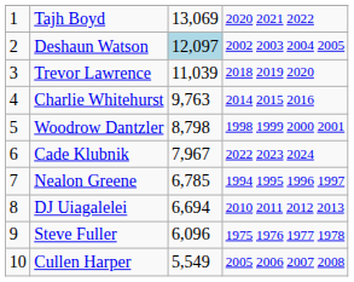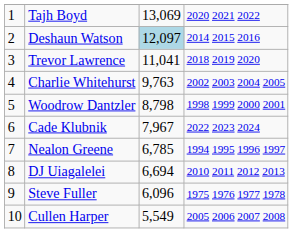Deshaun Watson | column 4: 2002 2003 2004 2005 -> 2014 2015 2016
Trevor Lawrence | column 3: 11,039 -> 11,041
Charlie Whitehurst | column 4: 2014 2015 2016 -> 2002 2003 2004 2005
